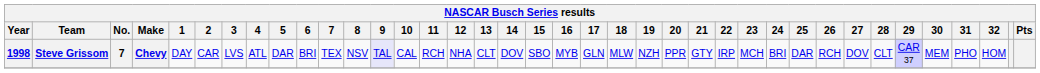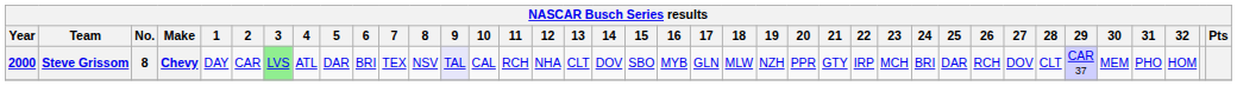Steve Grissom | Year: 1998 -> 2000
Steve Grissom | No.: 7 -> 8
Steve Grissom | 3: no background -> lightgreen background
